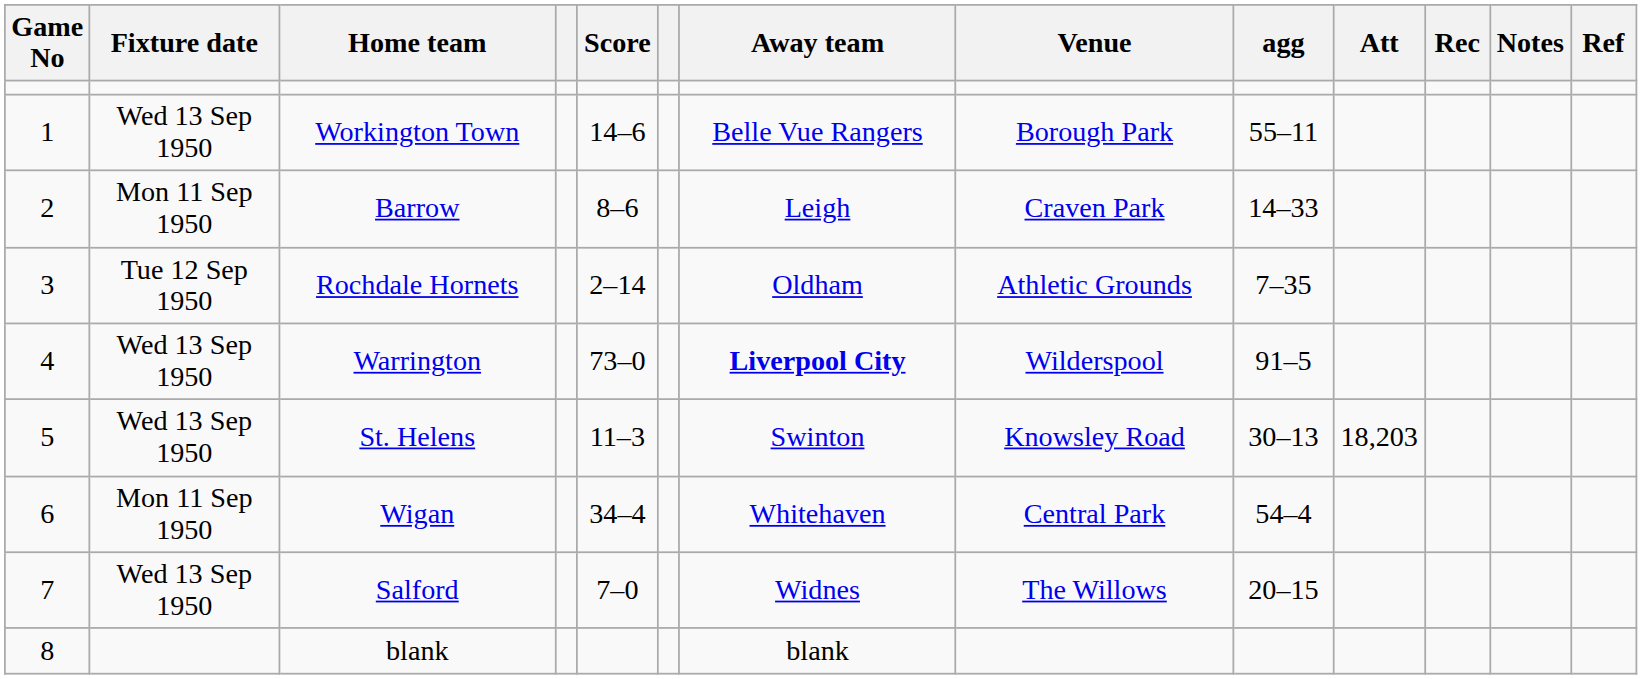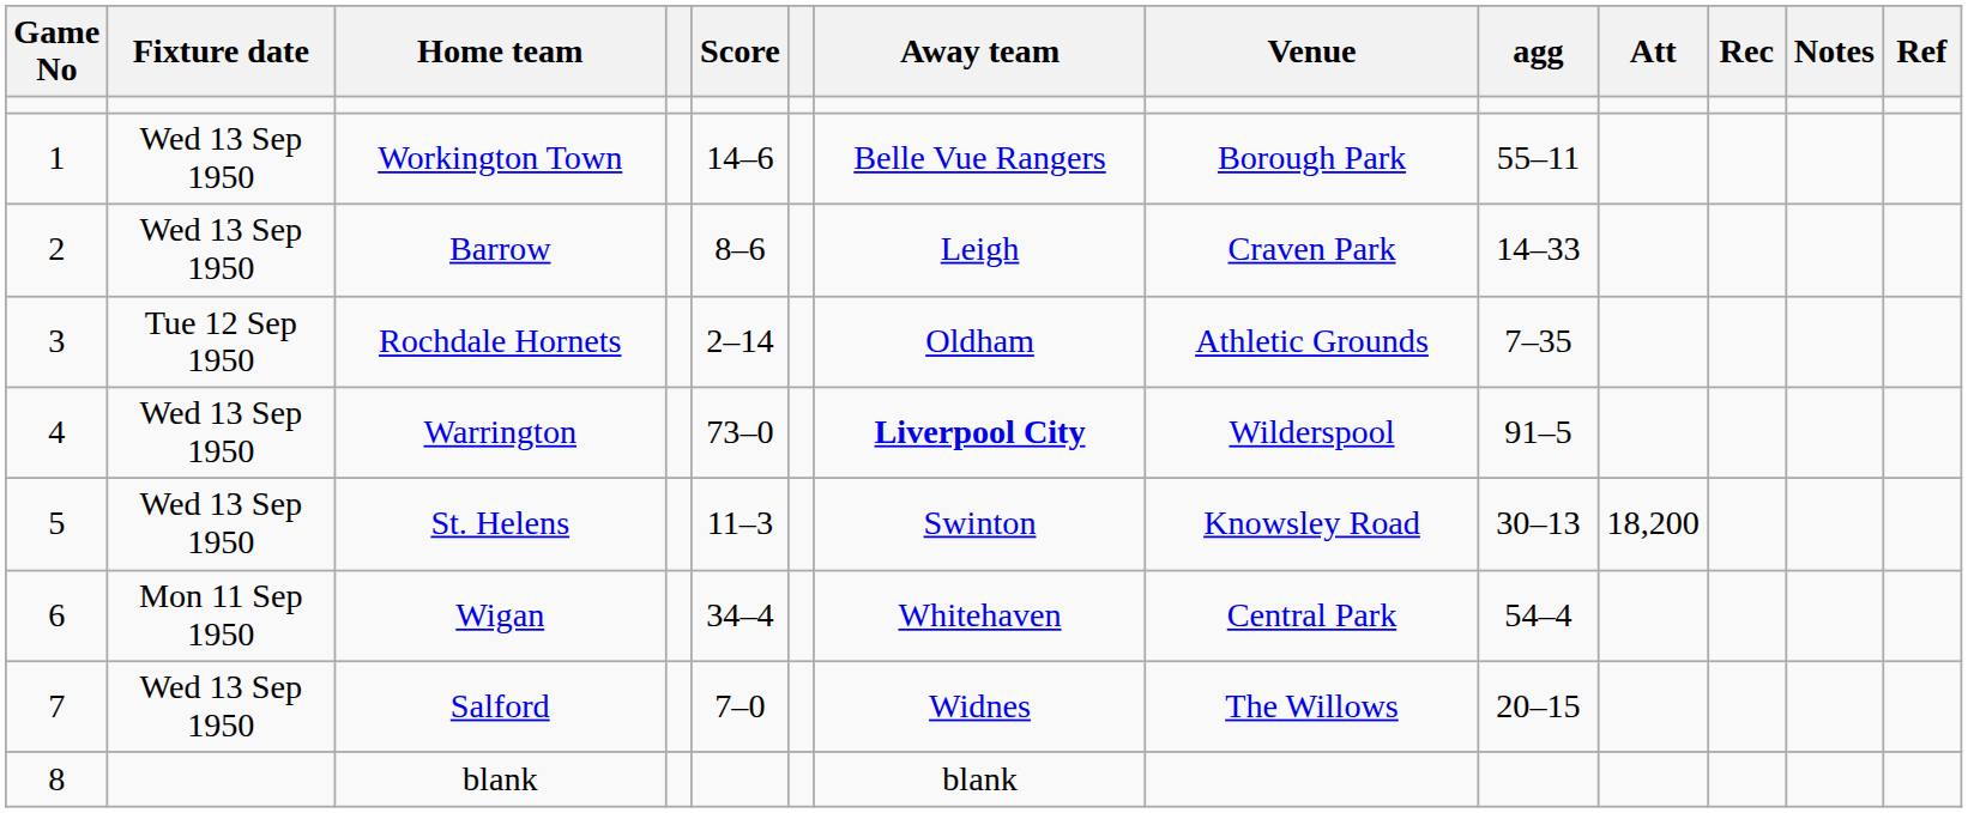Barrow | Fixture date: Mon 11 Sep 1950 -> Wed 13 Sep 1950
St. Helens | Att: 18,203 -> 18,200
